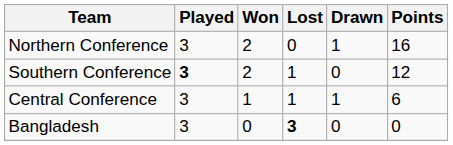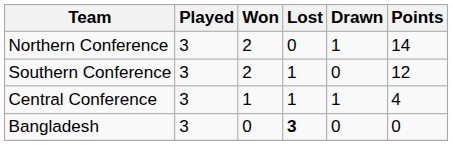Northern Conference | Points: 16 -> 14
Southern Conference | Played: bold -> normal
Central Conference | Points: 6 -> 4
